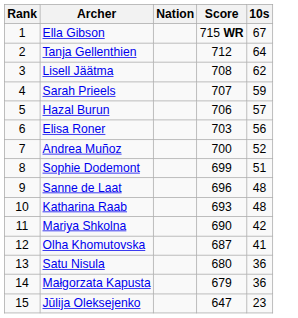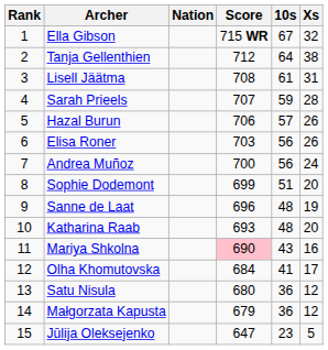+ column: Xs | 32 | 38 | 31 | 28 | 26 | 26 | 24 | 20 | 19 | 20 | 16 | 17 | 12 | 12 | 5
Lisell Jäätma | 10s: 62 -> 61
Andrea Muñoz | 10s: 52 -> 56
Mariya Shkolna | Score: no background -> pink background
Mariya Shkolna | 10s: 42 -> 43
Olha Khomutovska | Score: 687 -> 684
